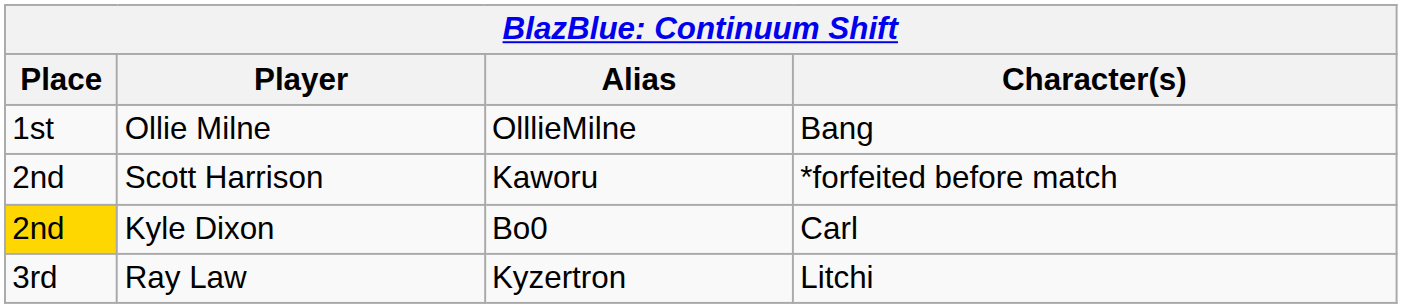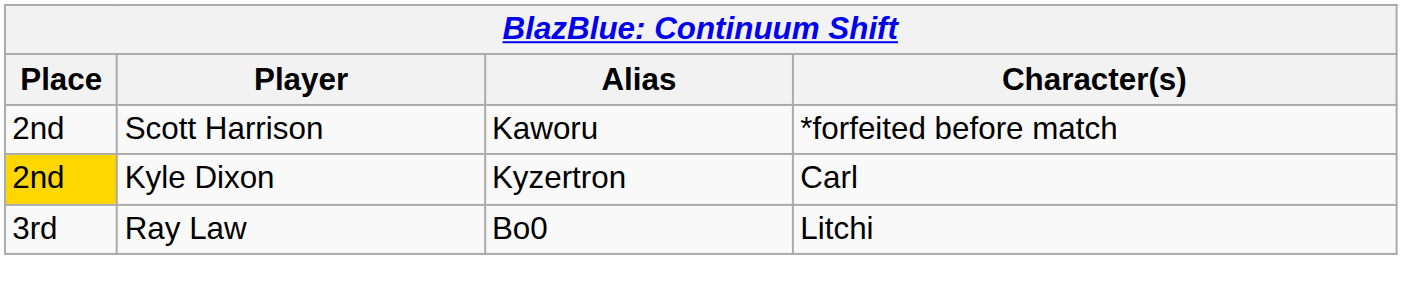- row: 1st | Ollie Milne | OlllieMilne | Bang
Kyle Dixon | Alias: Bo0 -> Kyzertron
Ray Law | Alias: Kyzertron -> Bo0
